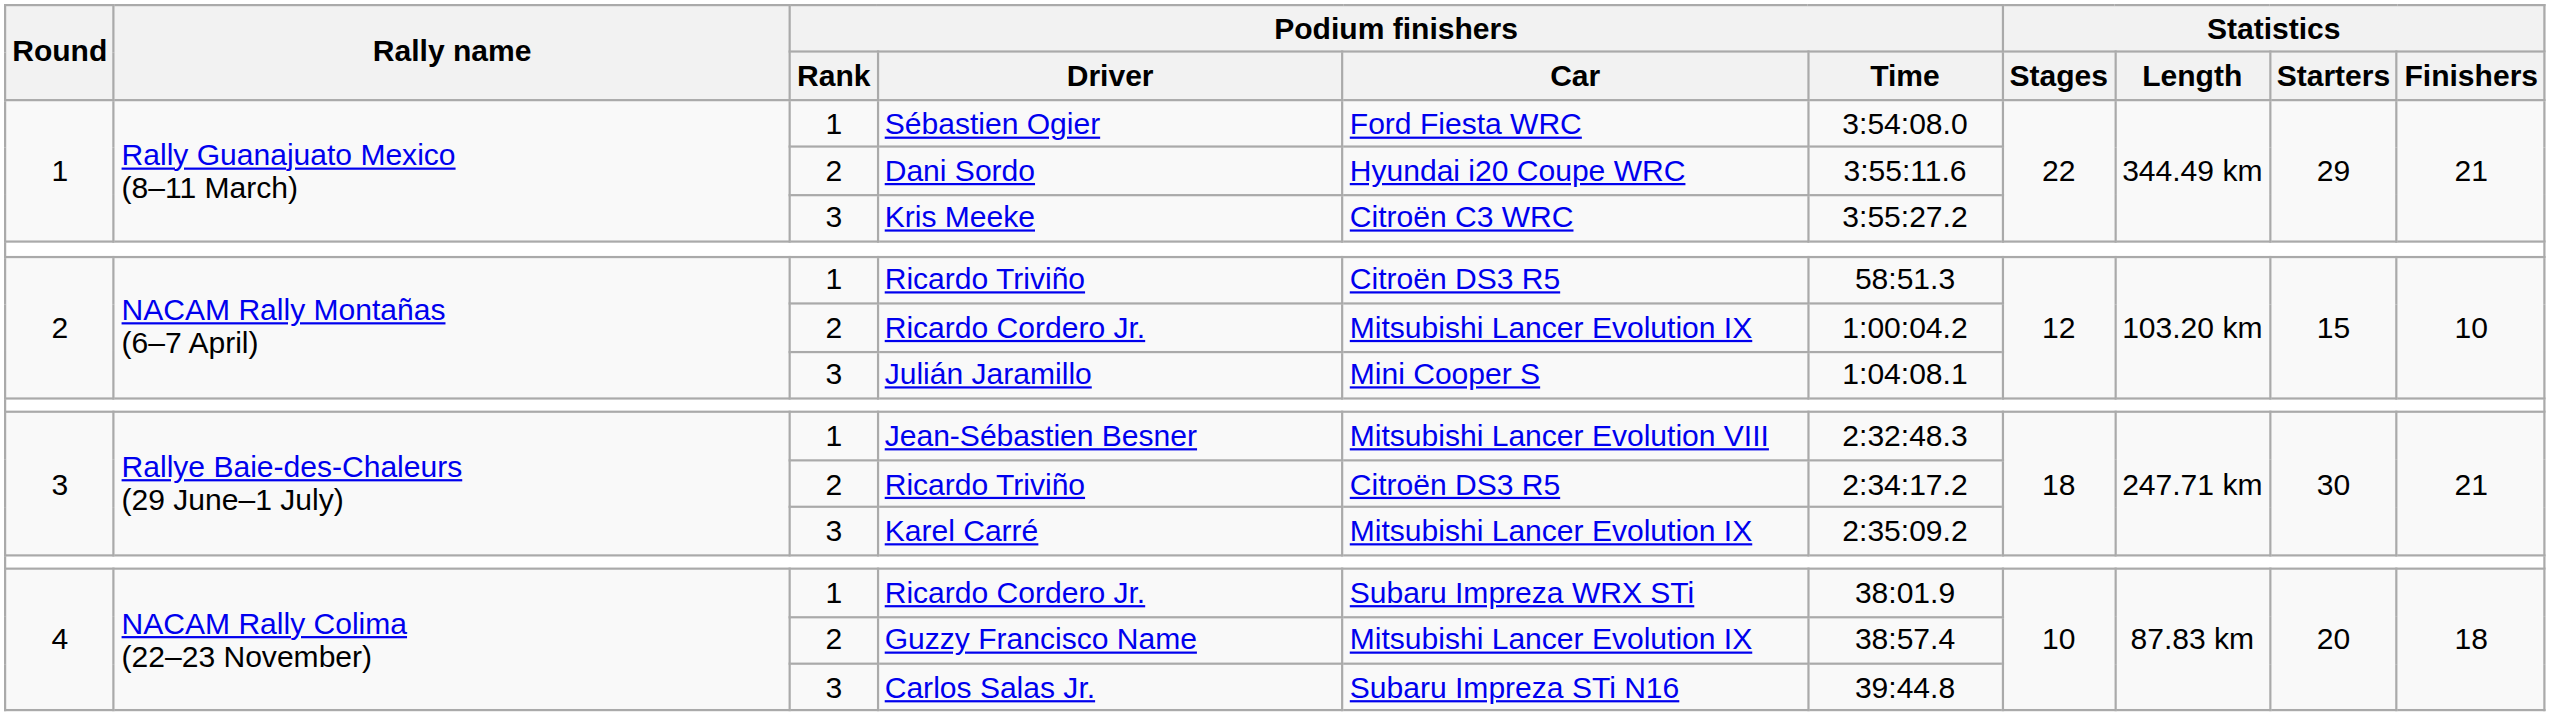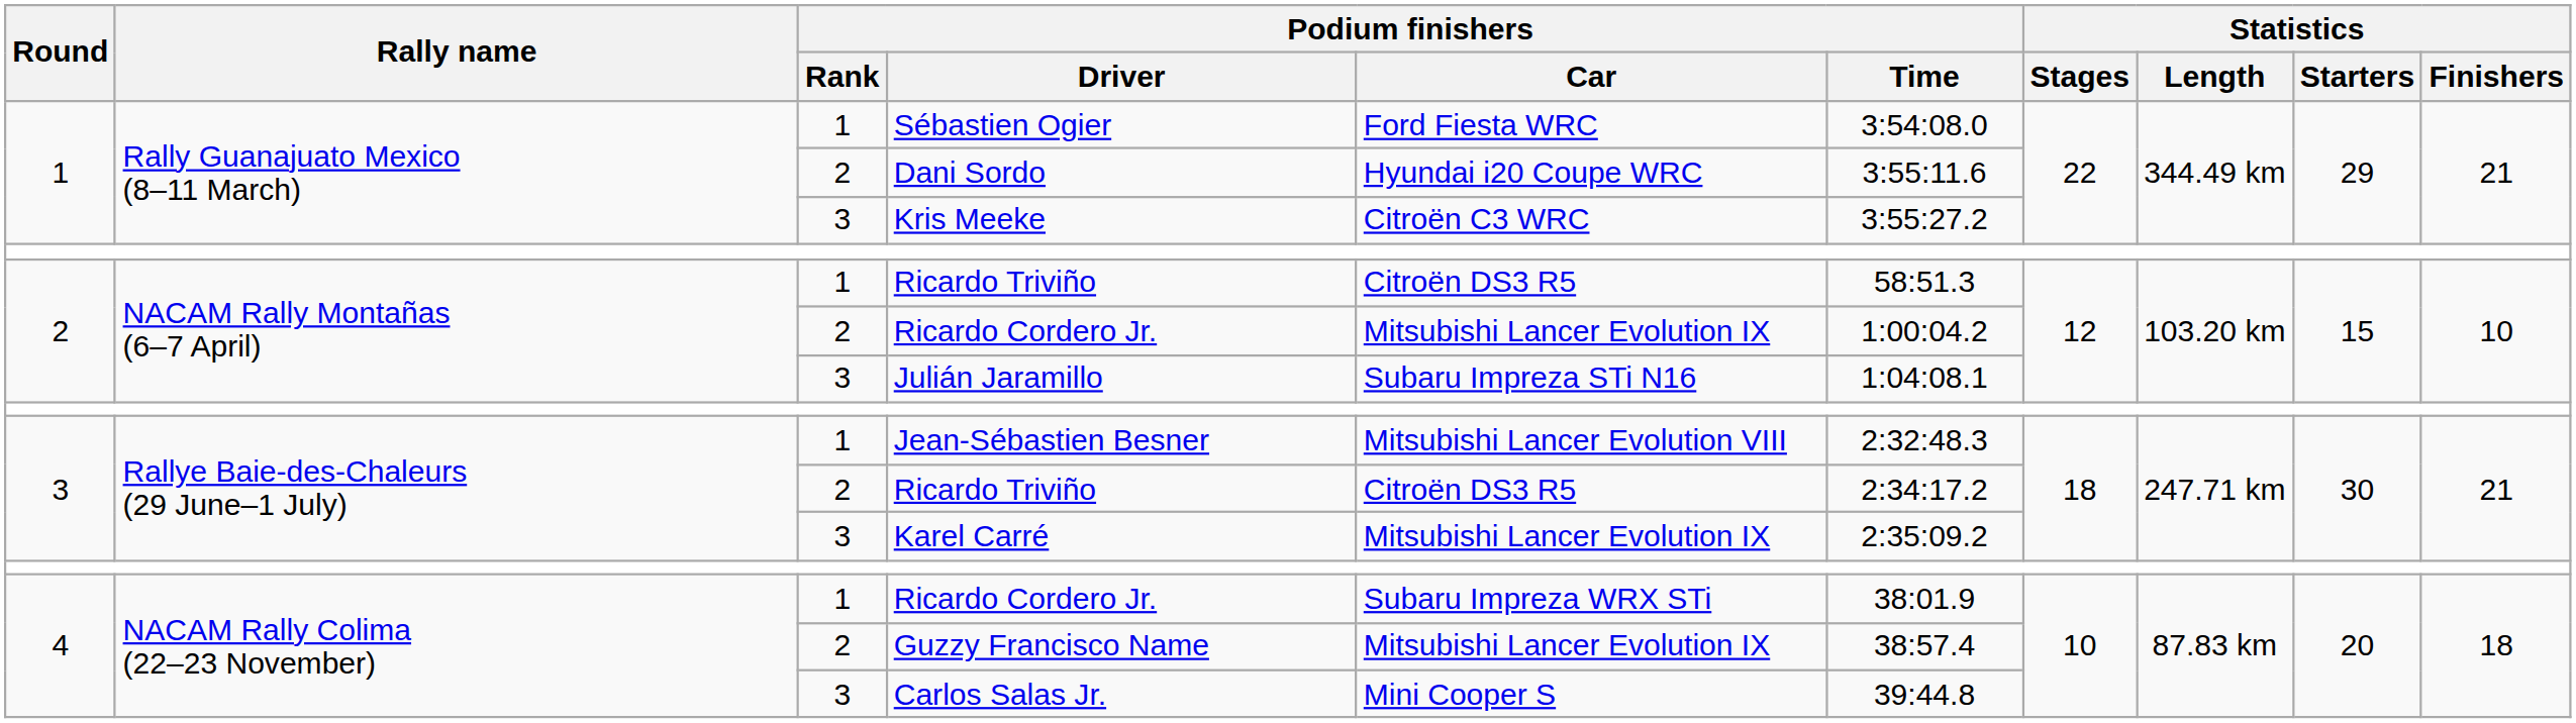Julián Jaramillo | Podium finishers / Car: Mini Cooper S -> Subaru Impreza STi N16
Carlos Salas Jr. | Podium finishers / Car: Subaru Impreza STi N16 -> Mini Cooper S
